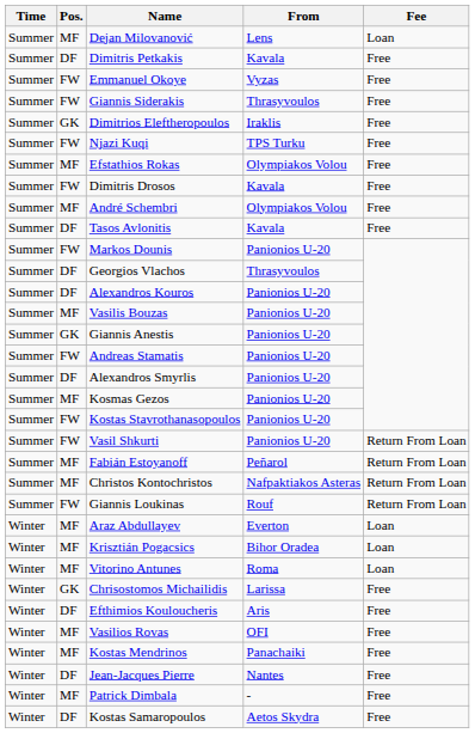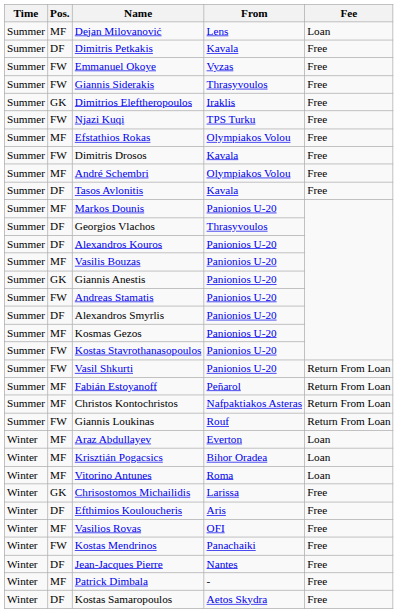Markos Dounis | Pos.: FW -> MF
Kostas Mendrinos | Pos.: MF -> FW
